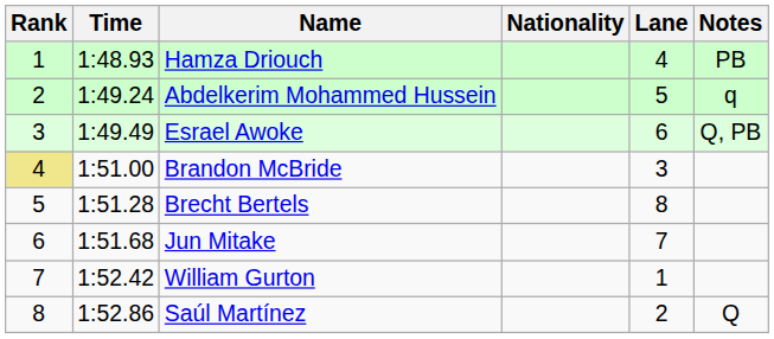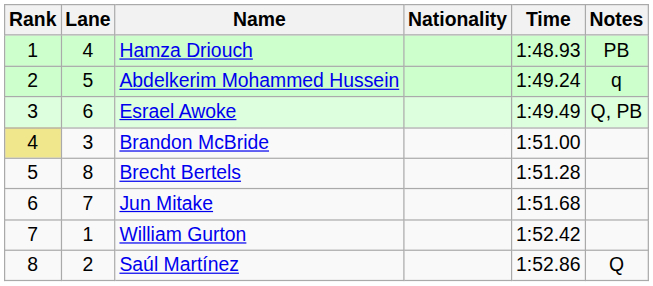columns swapped: Lane <-> Time
